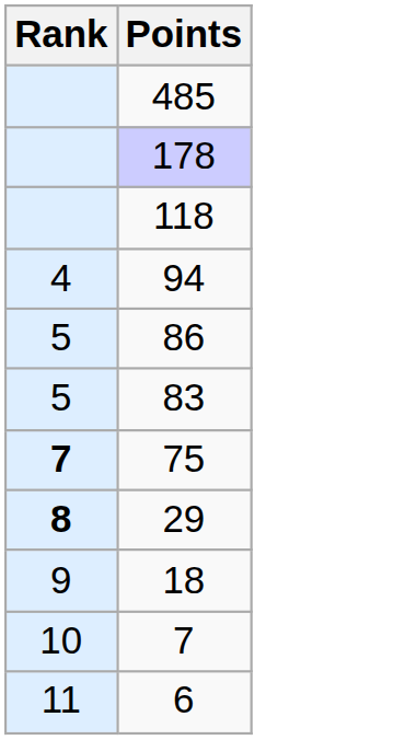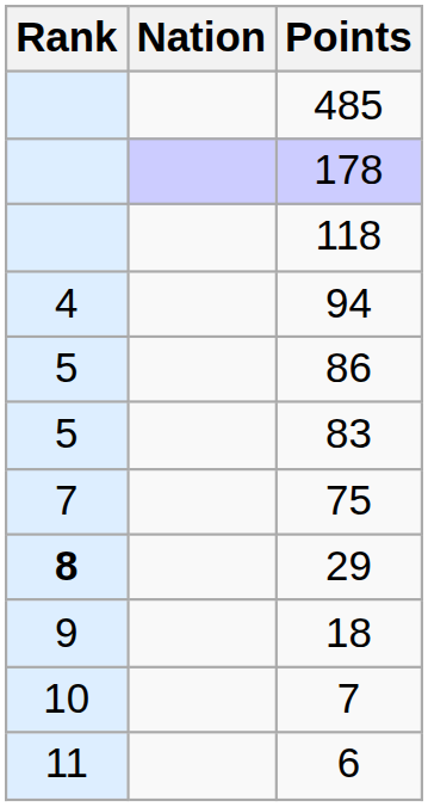+ column: Nation
75 | Rank: bold -> normal
